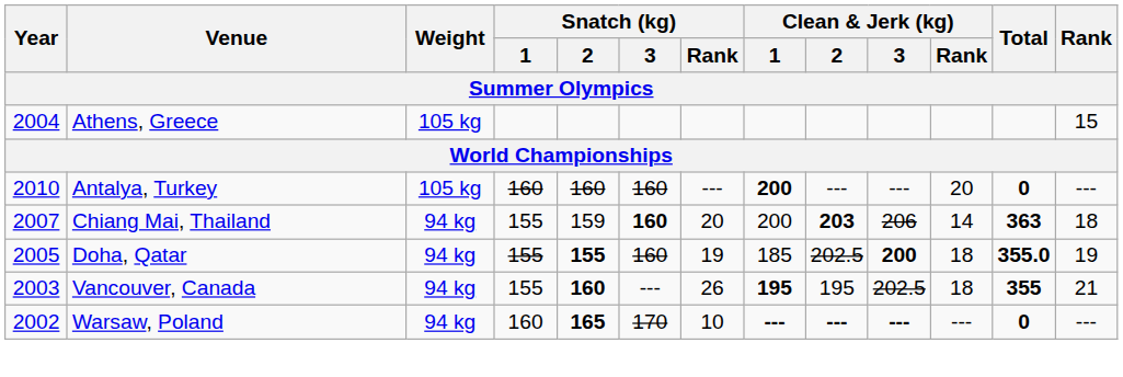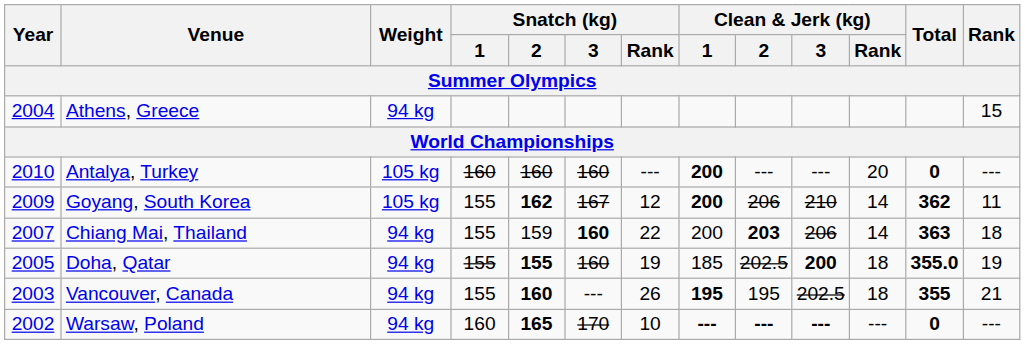Athens, Greece | Weight: 105 kg -> 94 kg
+ row: 2009 | Goyang, South Korea | 105 kg | 155 | 162 | 167 | 12 | 200 | 206 | 210 | 14 | 362 | 11
Chiang Mai, Thailand | Snatch (kg) / Rank: 20 -> 22
